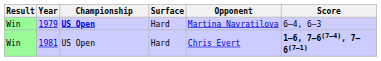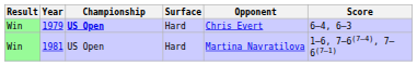1979 | Opponent: Martina Navratilova -> Chris Evert
1981 | Opponent: Chris Evert -> Martina Navratilova
1981 | Score: bold -> normal
